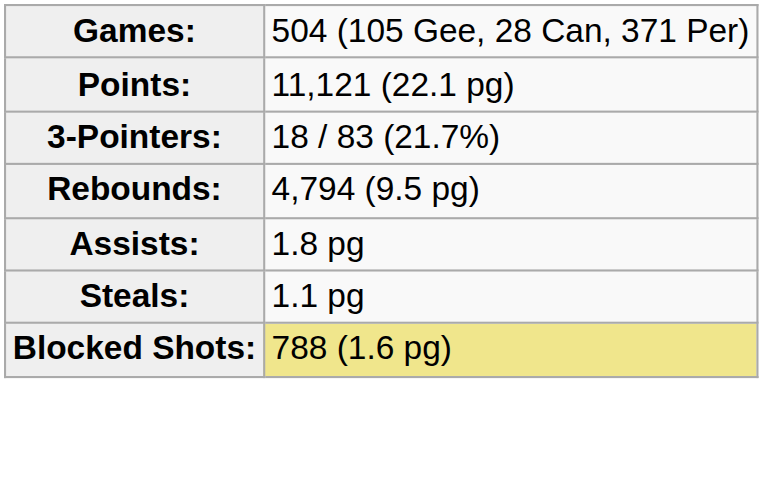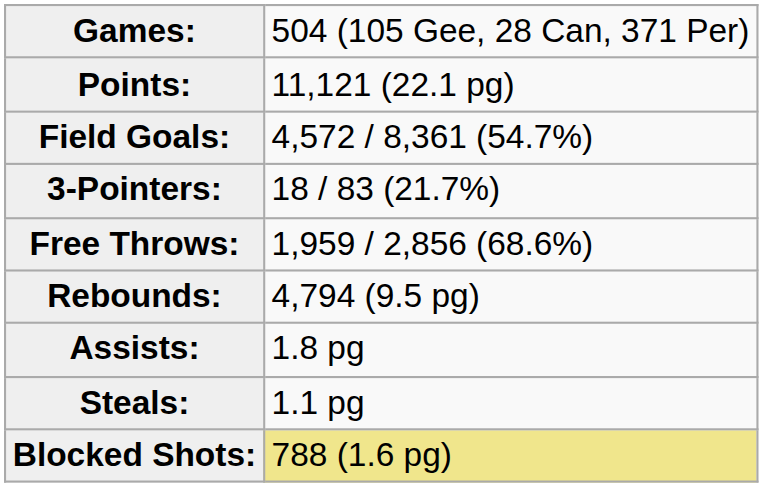+ row: Field Goals: | 4,572 / 8,361 (54.7%)
+ row: Free Throws: | 1,959 / 2,856 (68.6%)
